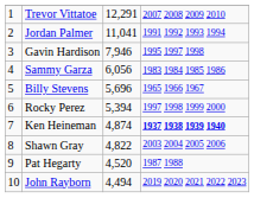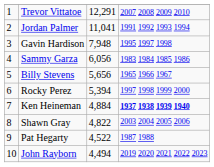Gavin Hardison | column 3: 7,946 -> 7,948
Billy Stevens | column 3: 5,696 -> 5,656
Ken Heineman | column 3: 4,874 -> 4,884
Pat Hegarty | column 3: 4,520 -> 4,522
